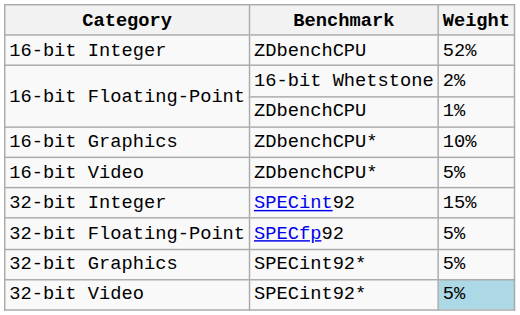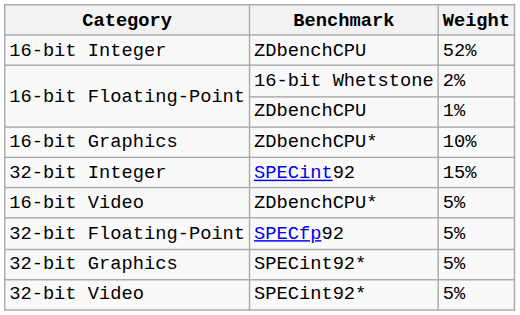rows swapped: 16-bit Video <-> 32-bit Integer
32-bit Video | Weight: lightblue background -> no background
